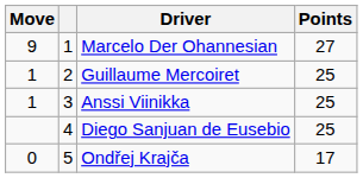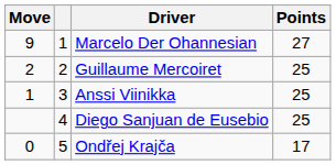Guillaume Mercoiret | Move: 1 -> 2
